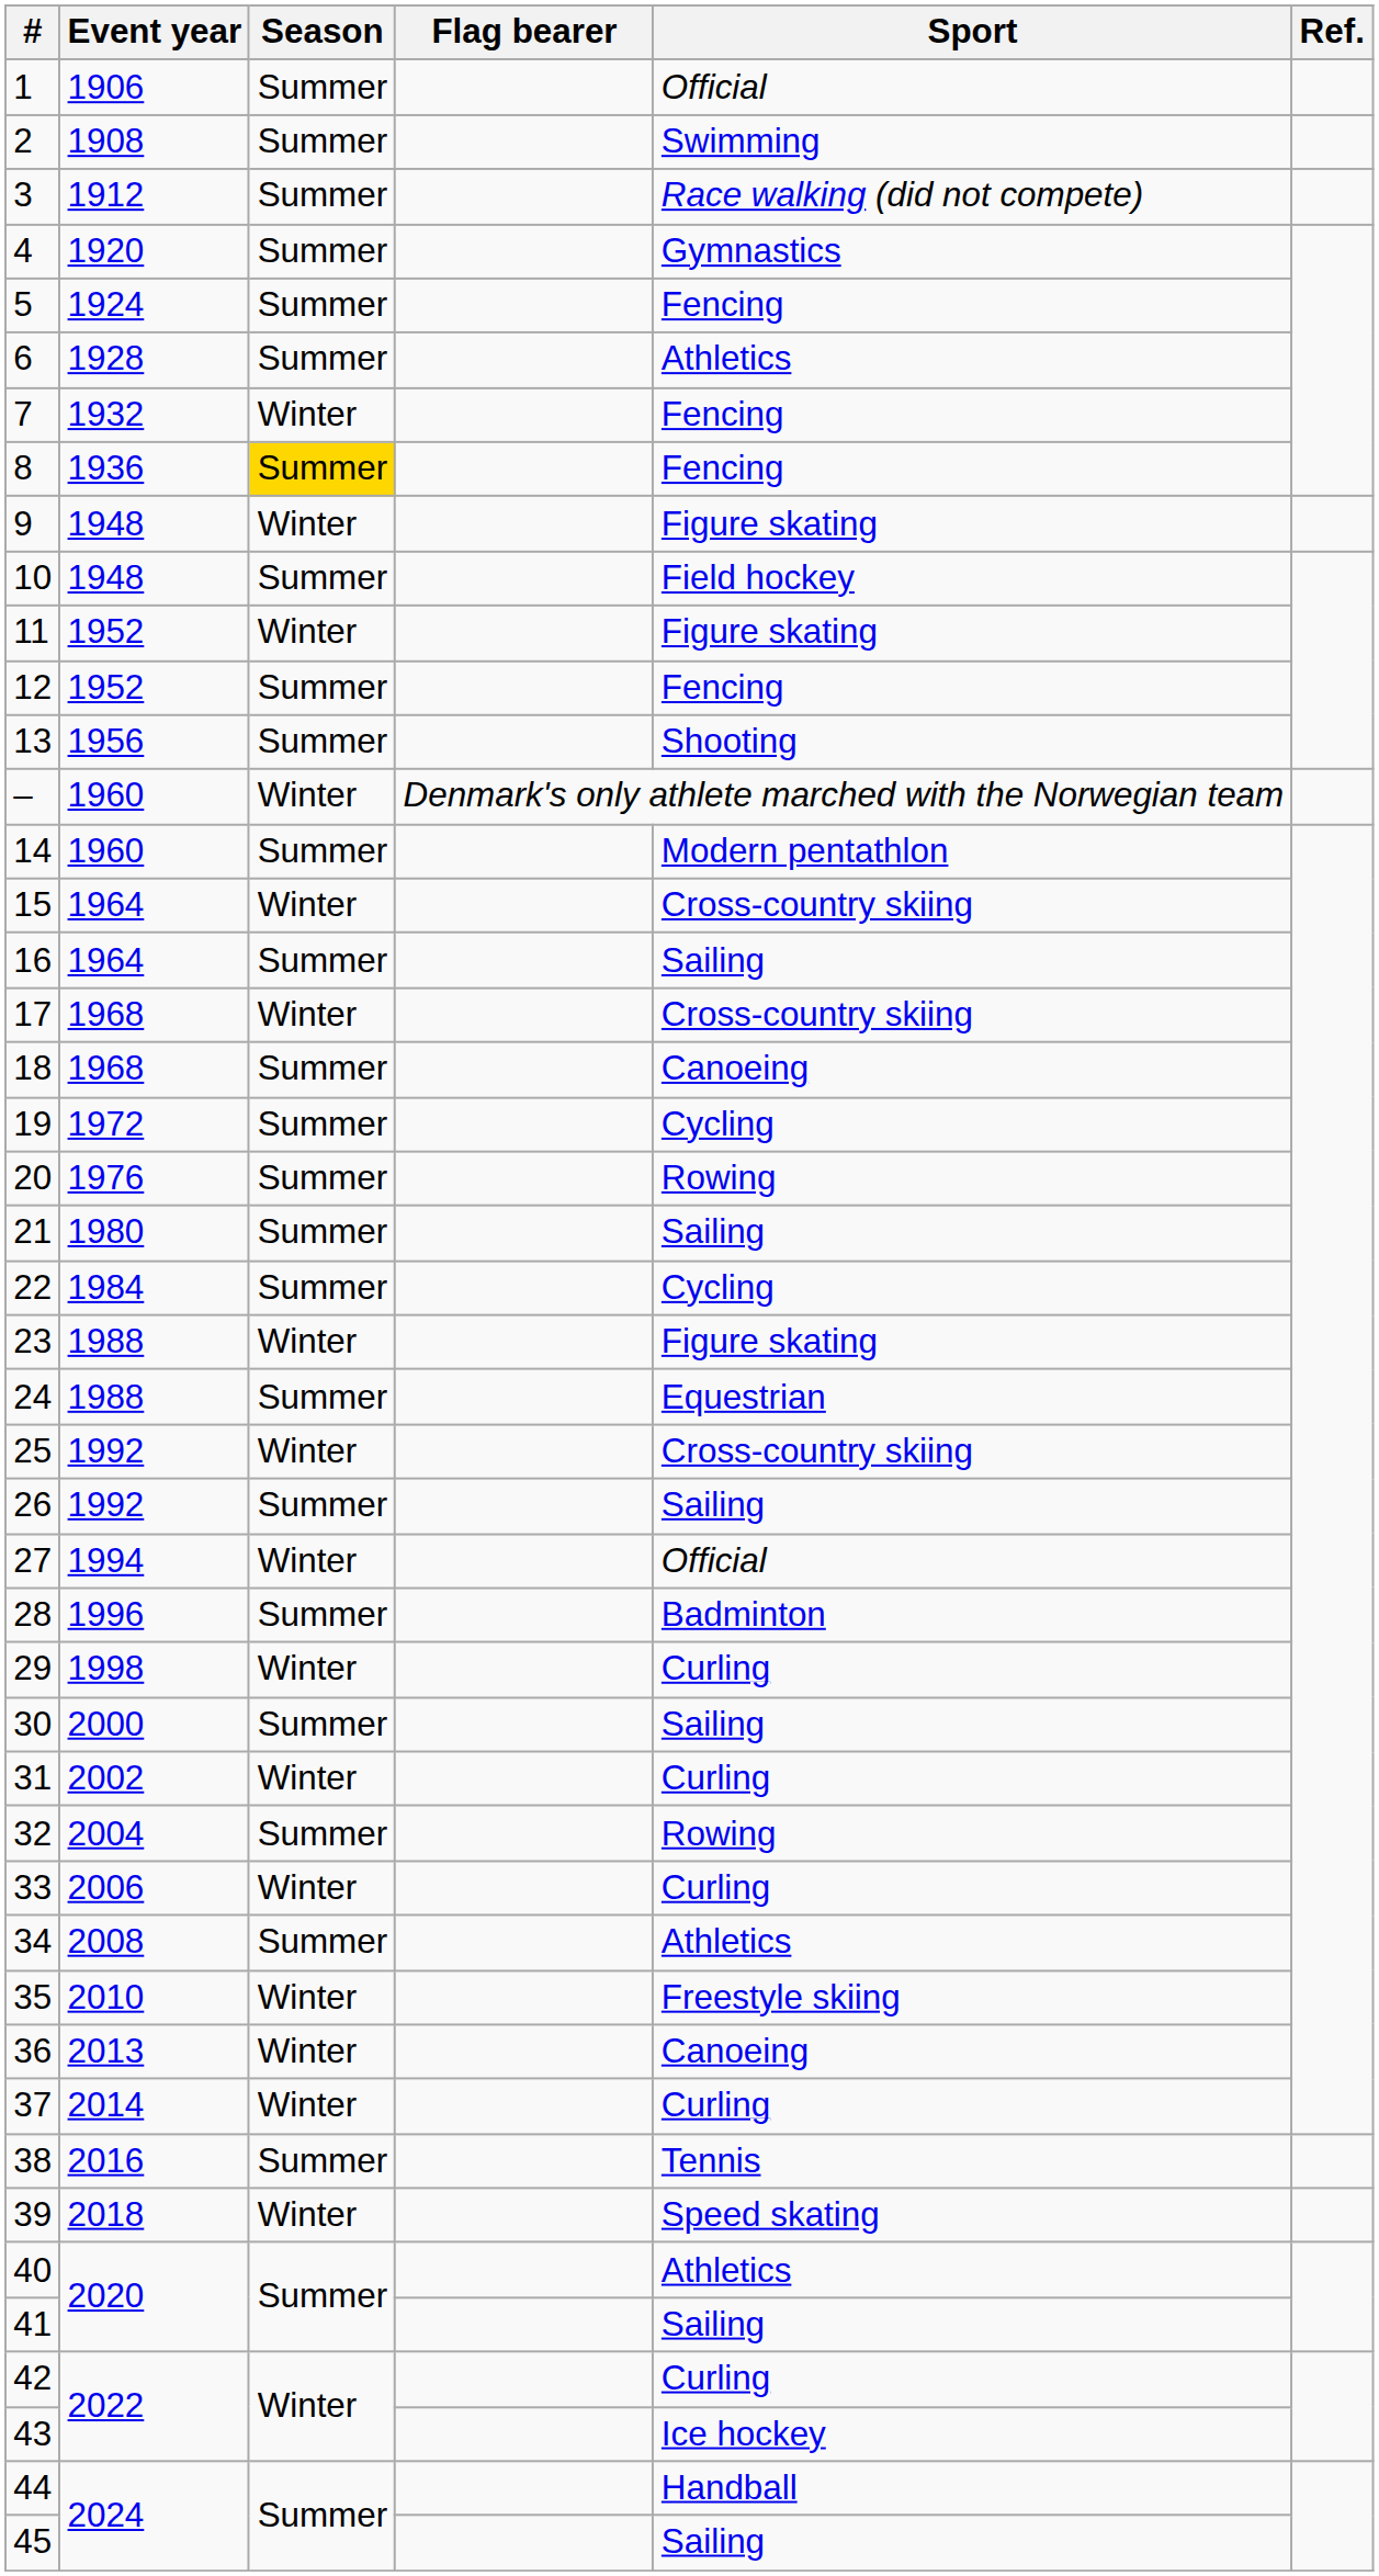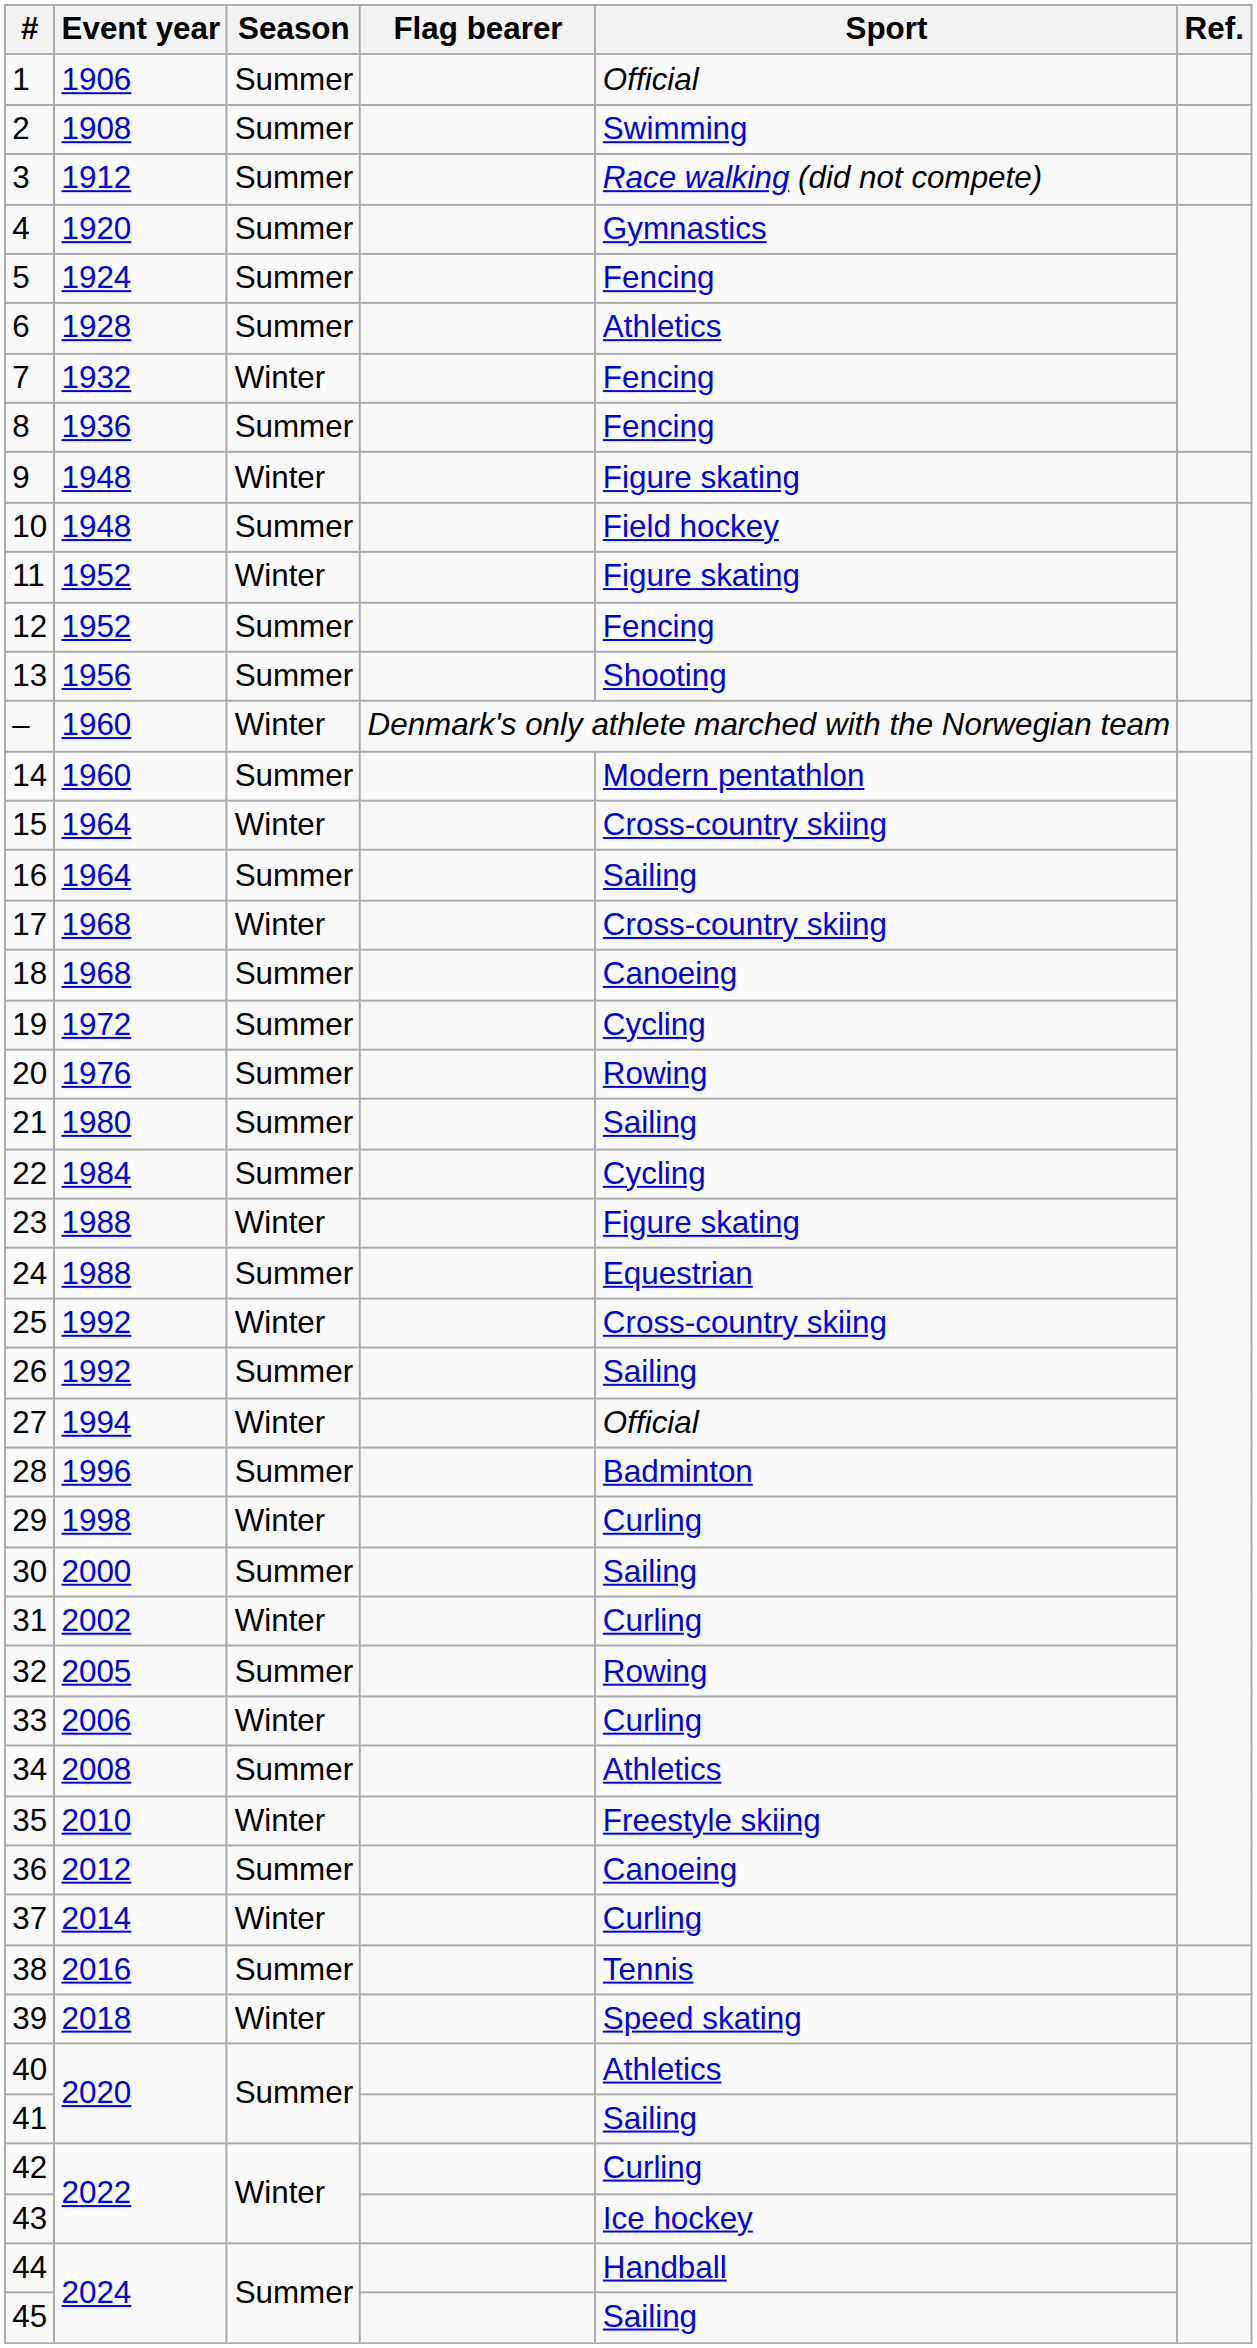8 | Season: gold background -> no background
32 | Event year: 2004 -> 2005
36 | Event year: 2013 -> 2012
36 | Season: Winter -> Summer
